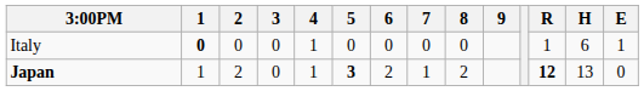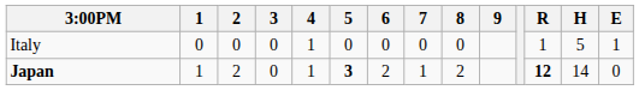Italy | 1: bold -> normal
Italy | H: 6 -> 5
Japan | H: 13 -> 14
